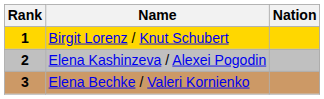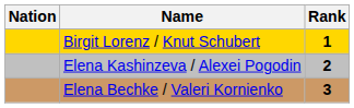columns swapped: Rank <-> Nation
